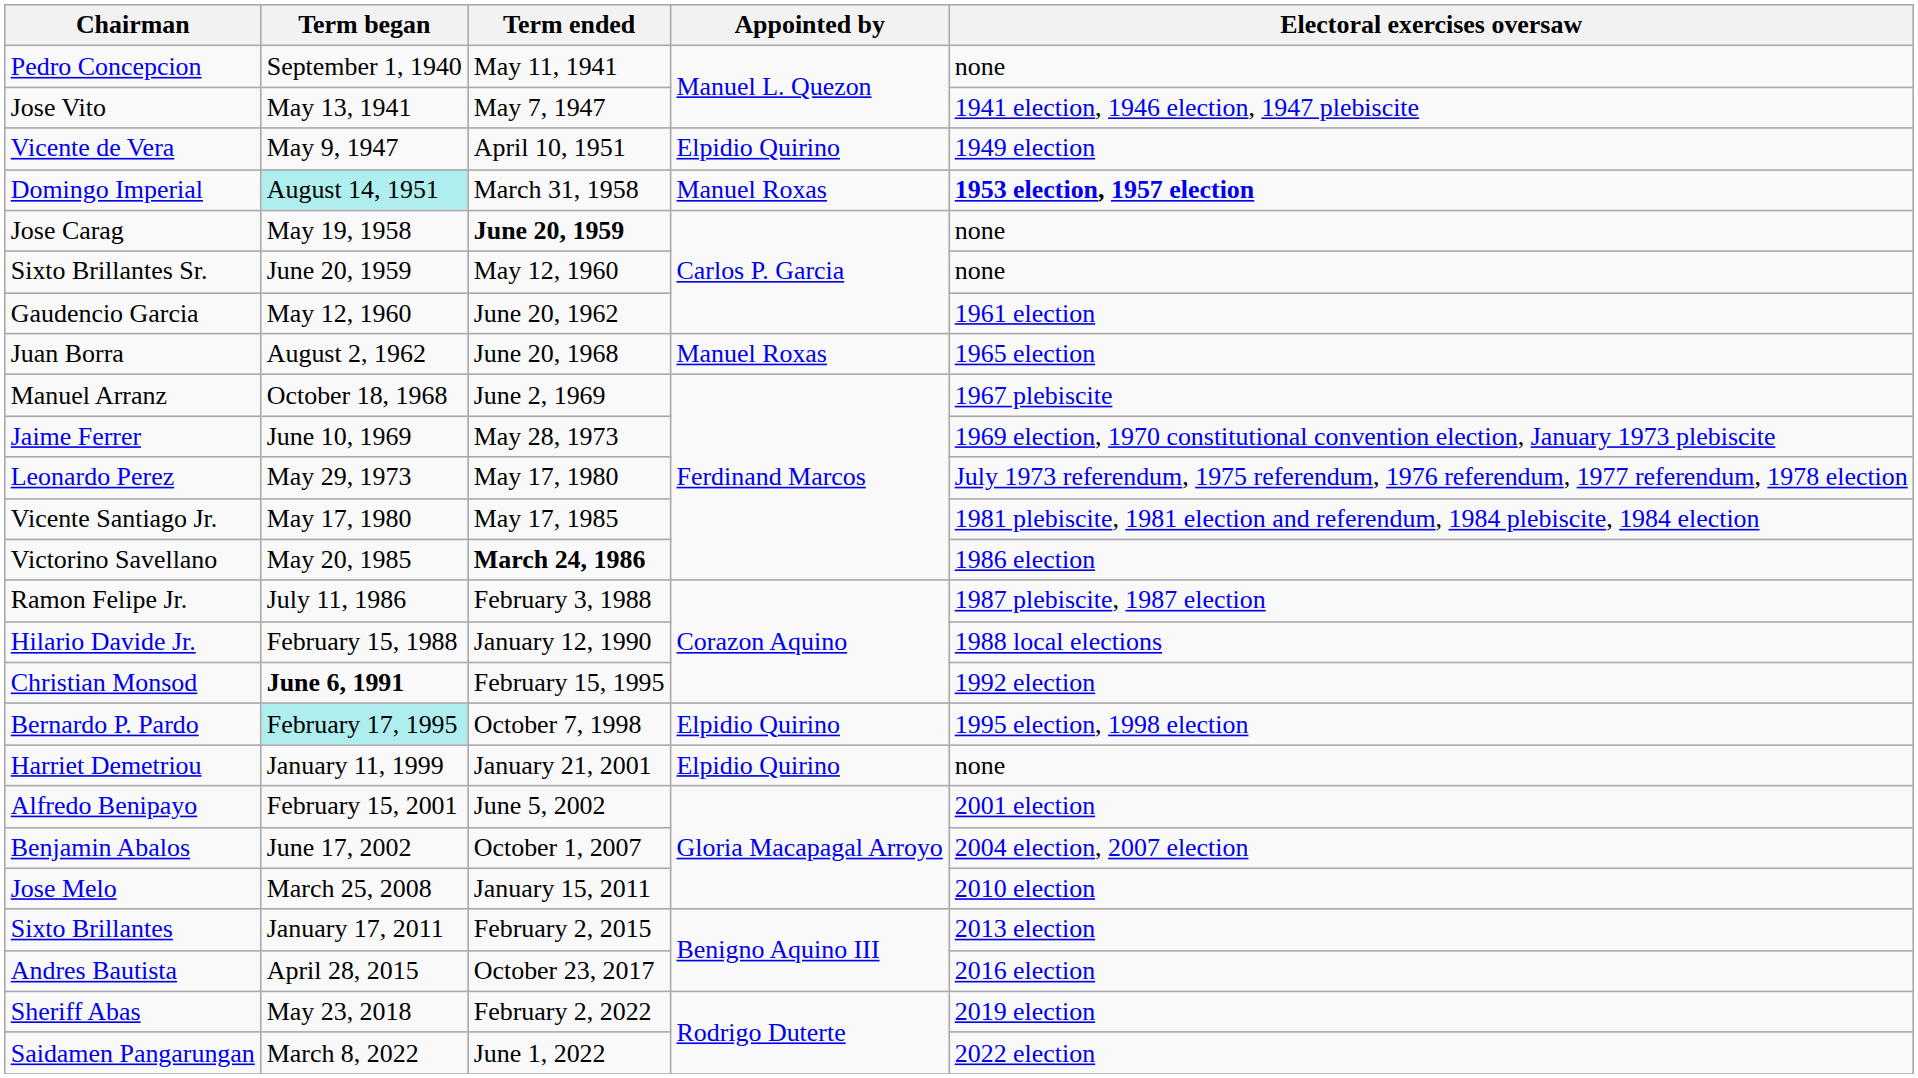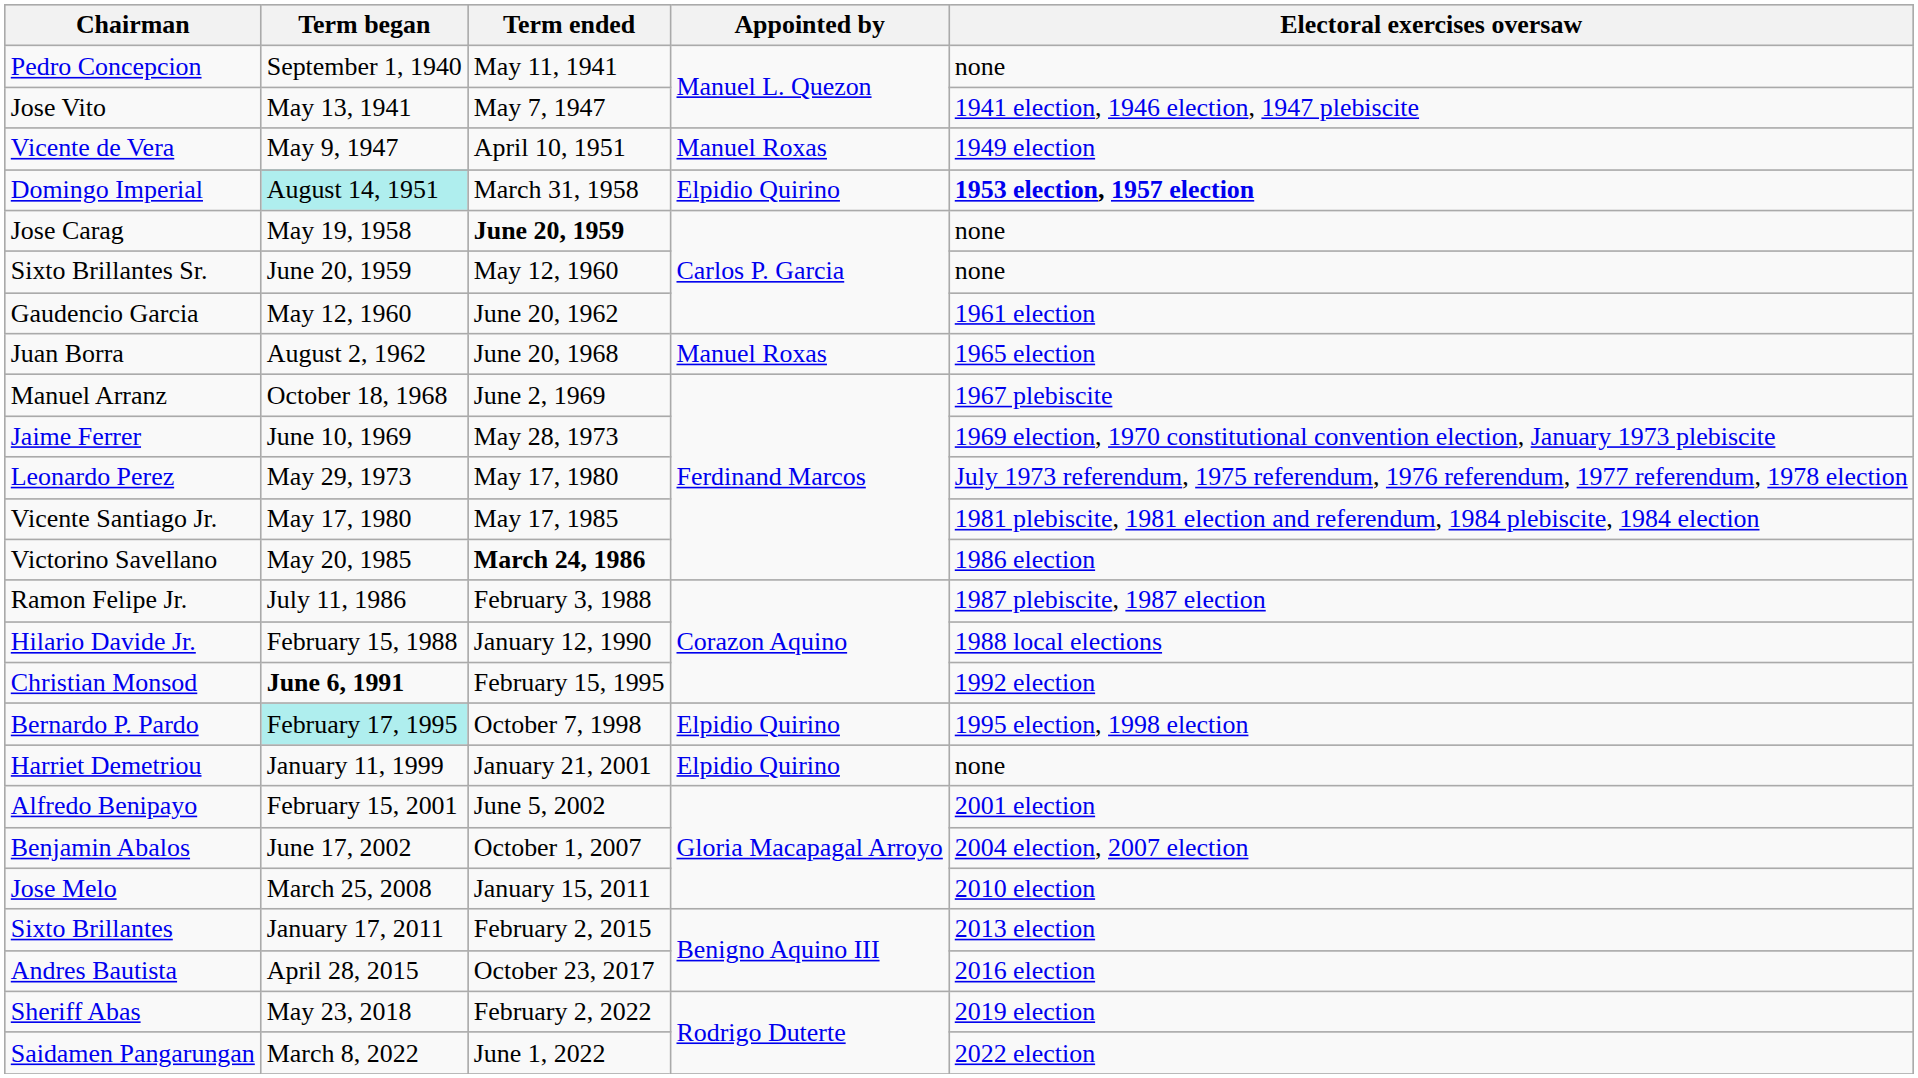Vicente de Vera | Appointed by: Elpidio Quirino -> Manuel Roxas
Domingo Imperial | Appointed by: Manuel Roxas -> Elpidio Quirino
